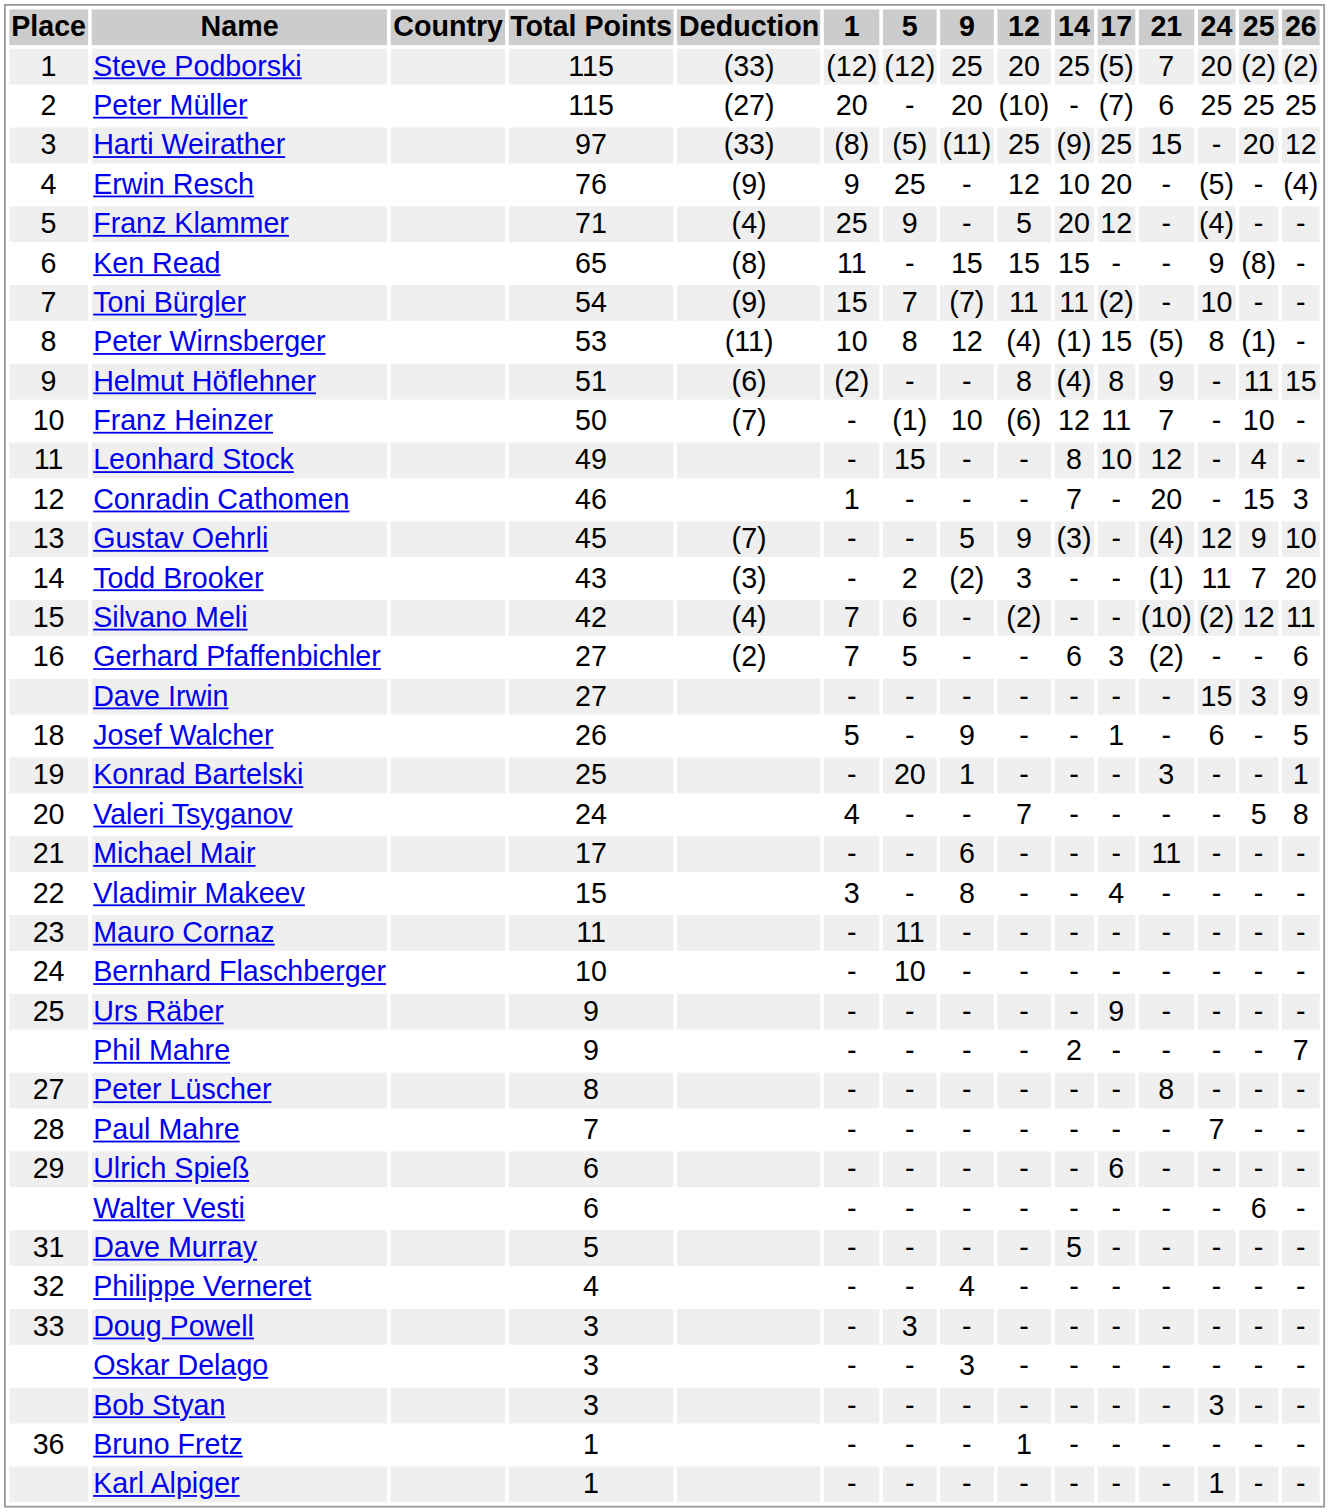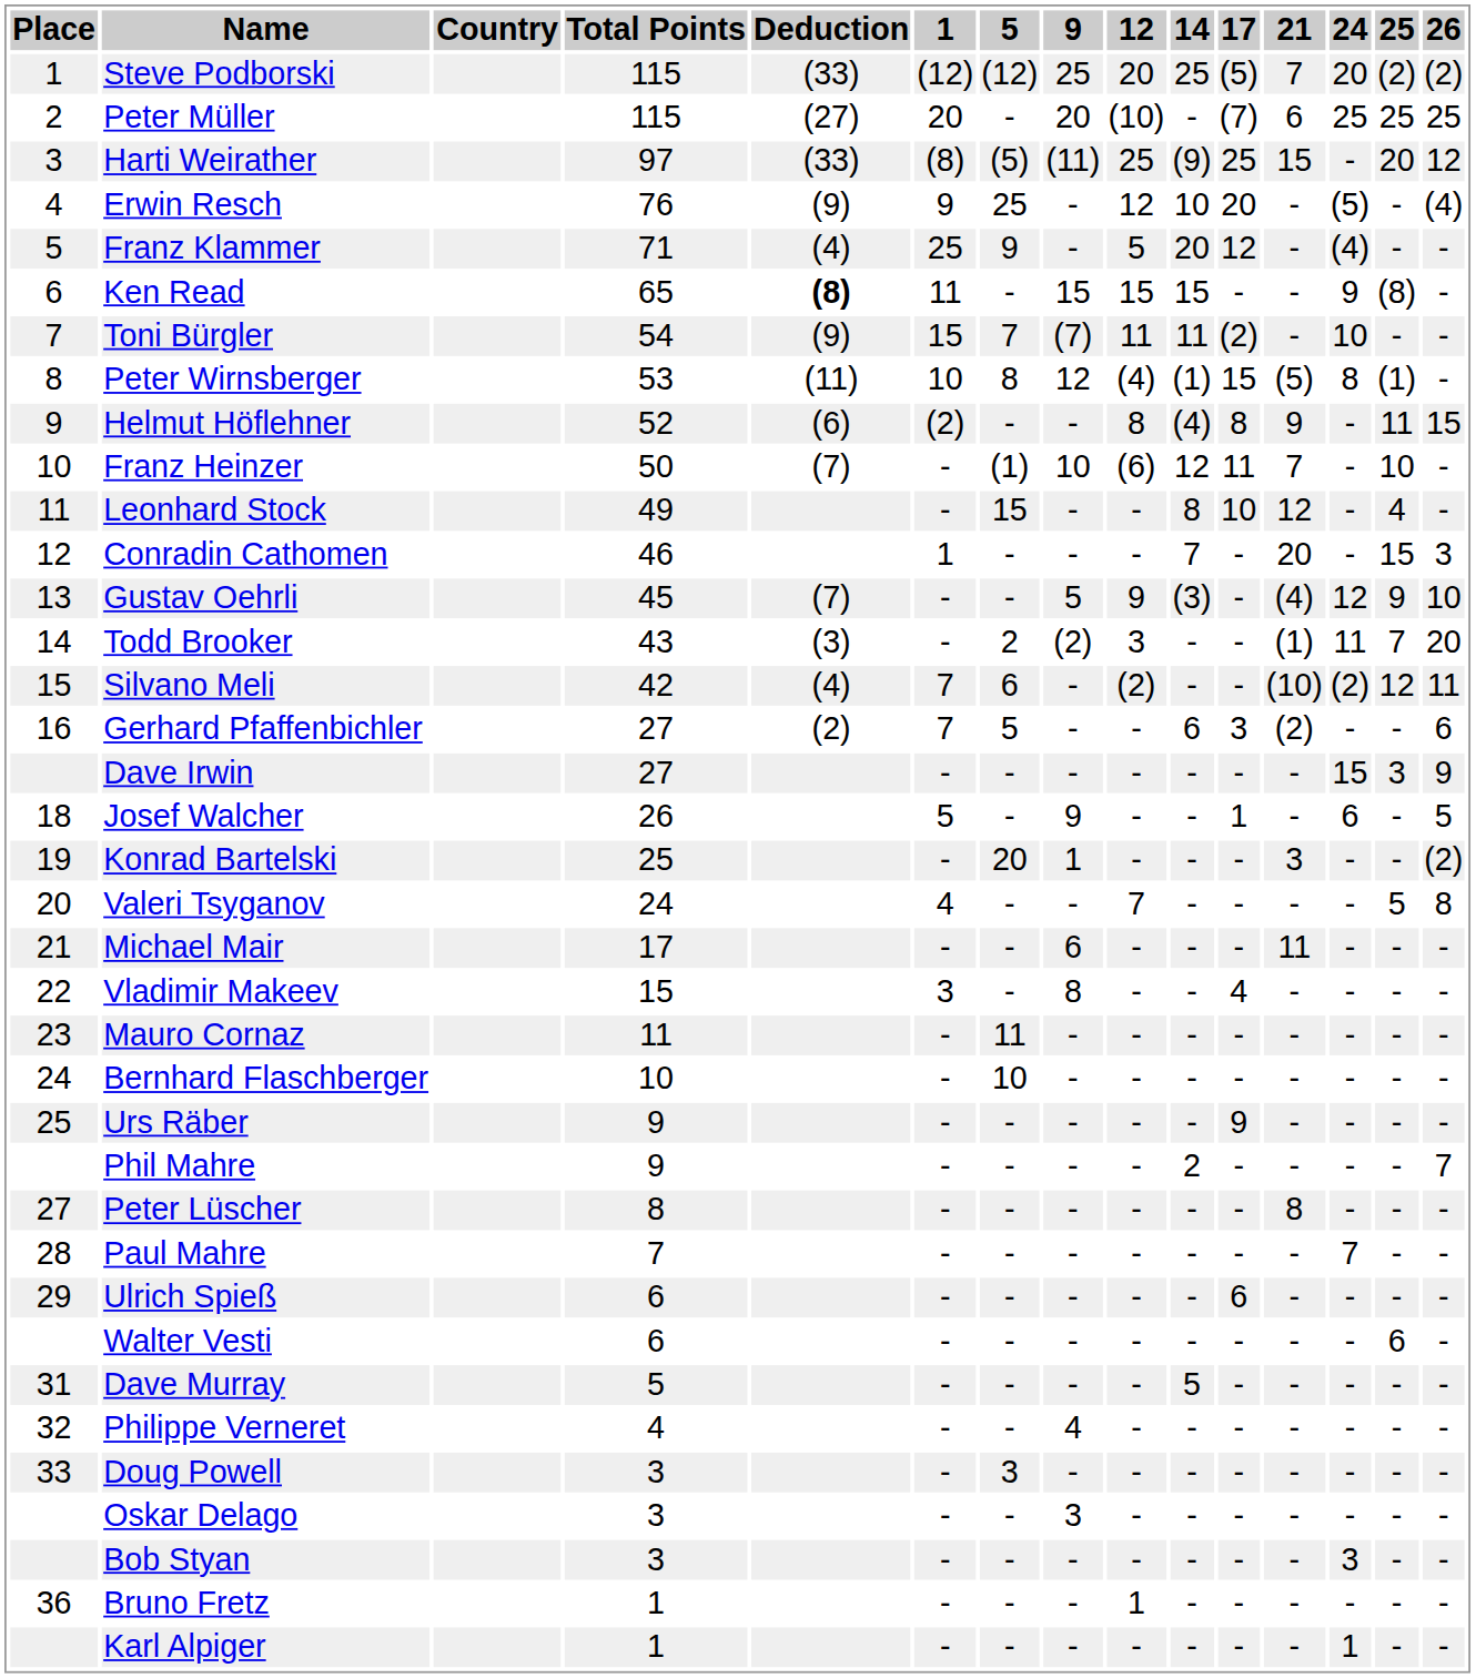Ken Read | Deduction: normal -> bold
Helmut Höflehner | Total Points: 51 -> 52
Konrad Bartelski | 26: 1 -> (2)
